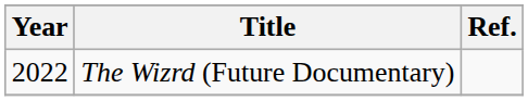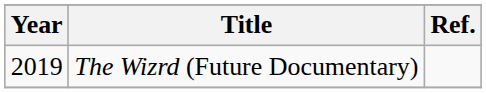The Wizrd (Future Documentary) | Year: 2022 -> 2019
